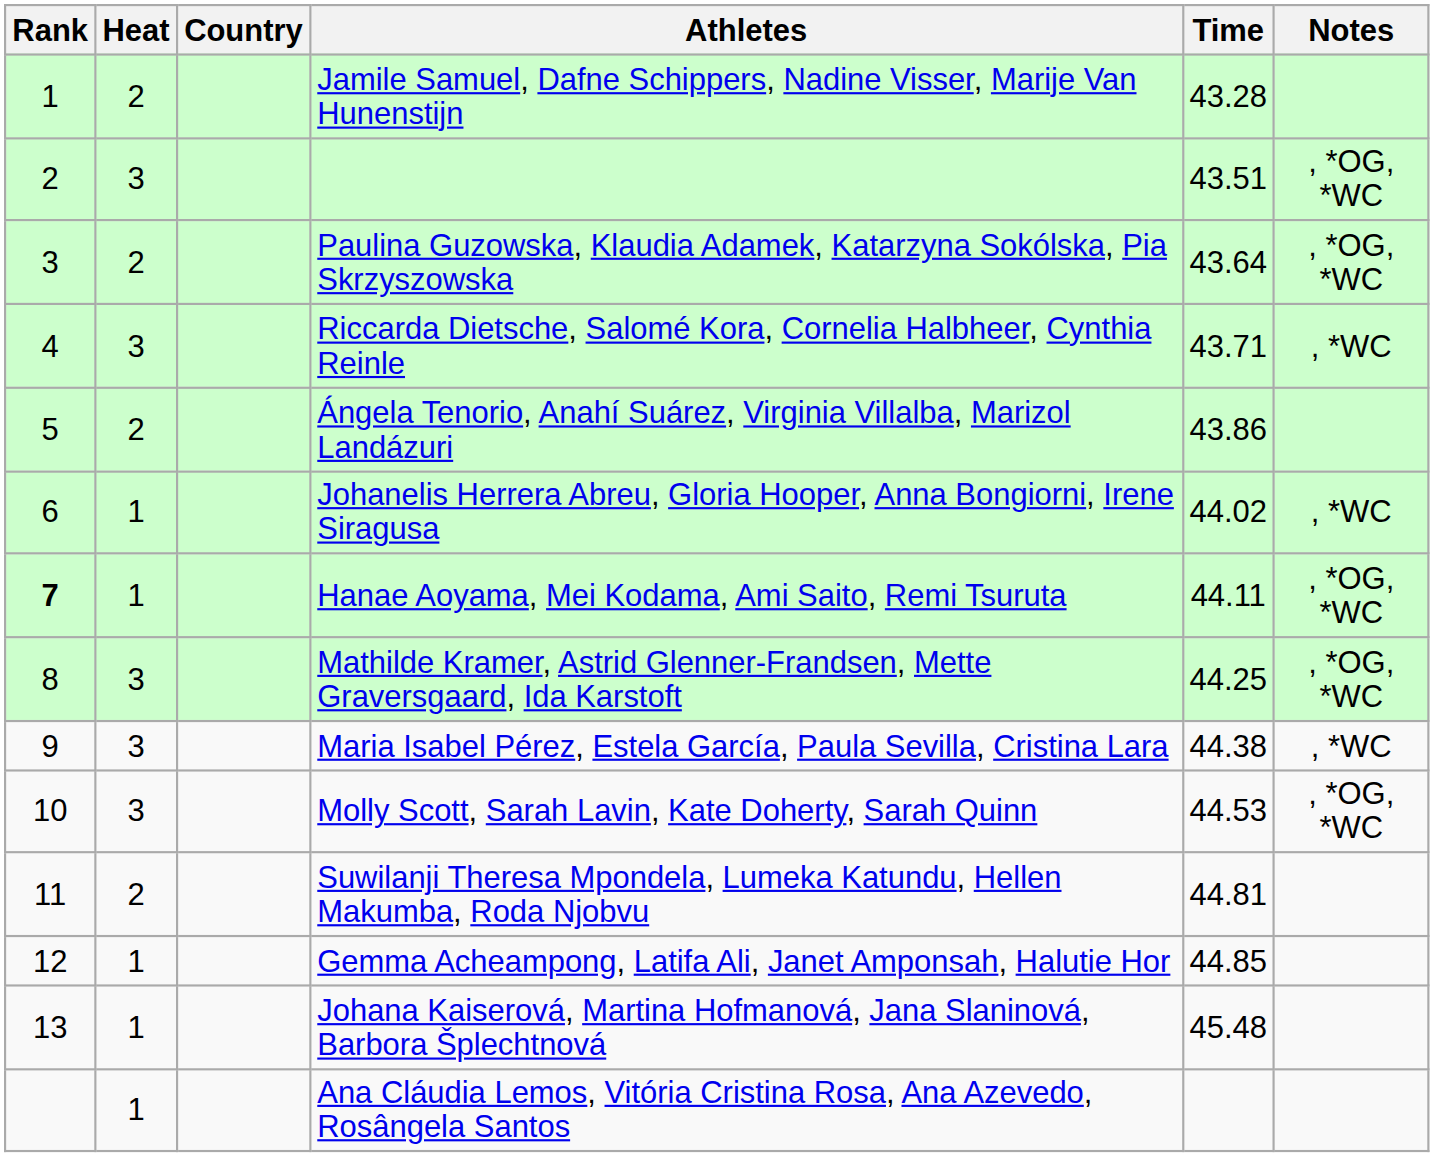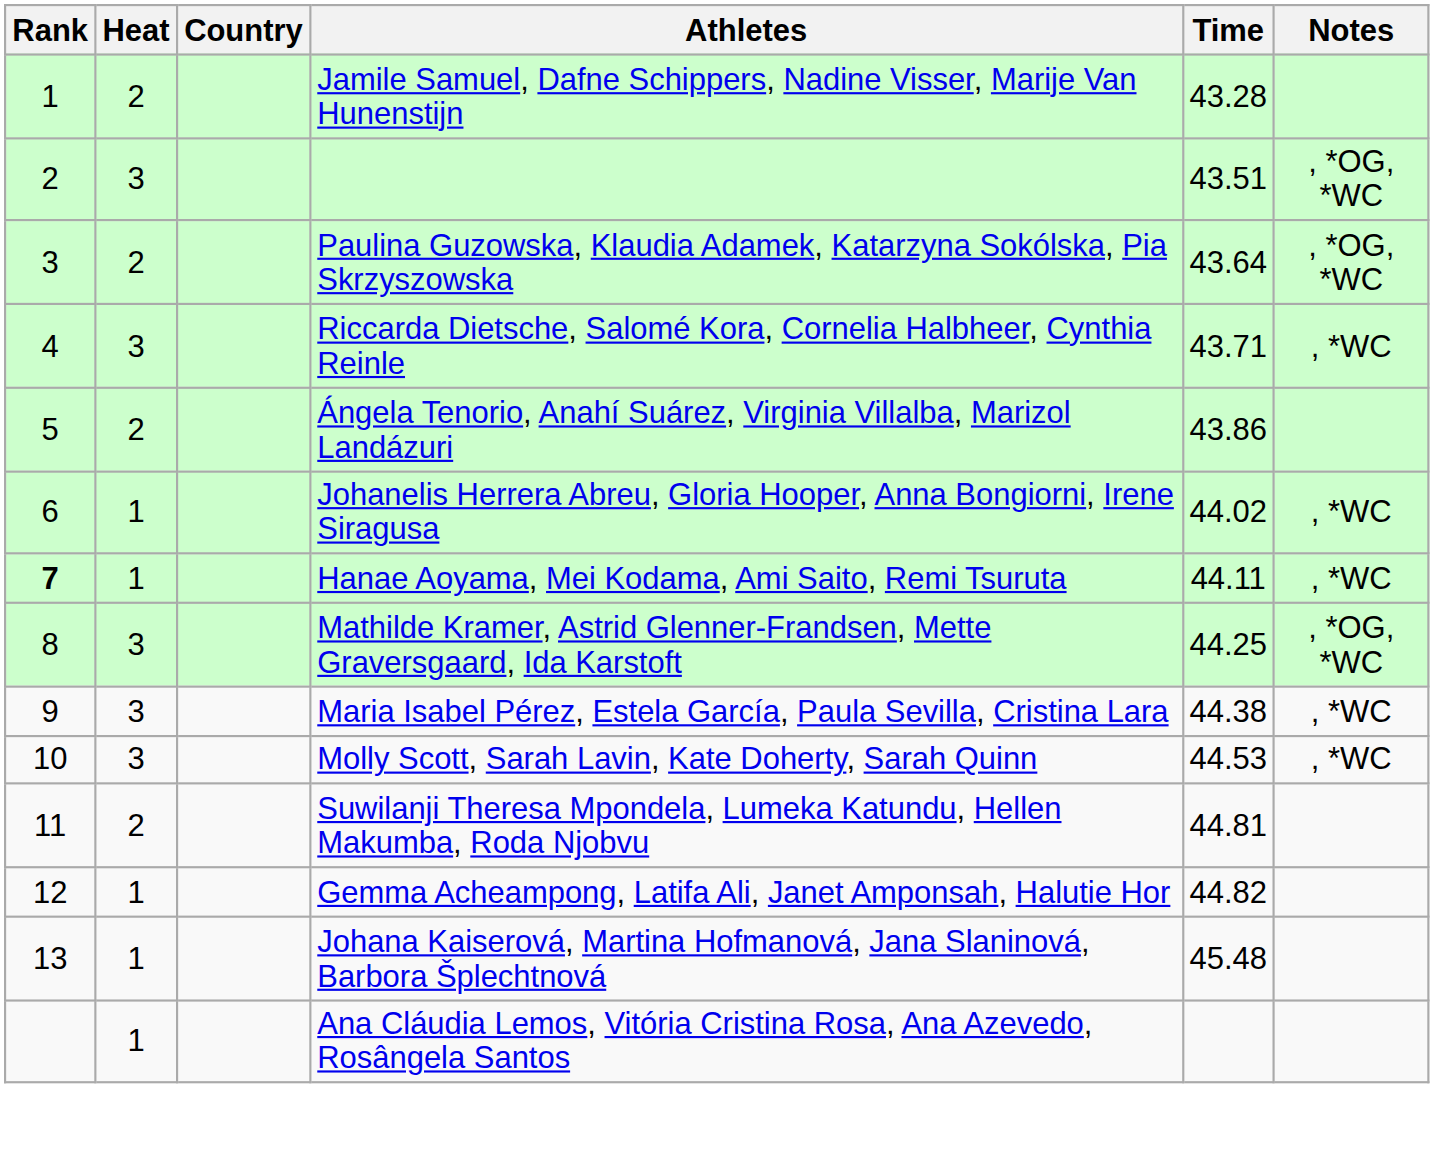Hanae Aoyama, Mei Kodama, Ami Saito, Remi Tsuruta | Notes: , *OG, *WC -> , *WC
Molly Scott, Sarah Lavin, Kate Doherty, Sarah Quinn | Notes: , *OG, *WC -> , *WC
Gemma Acheampong, Latifa Ali, Janet Amponsah, Halutie Hor | Time: 44.85 -> 44.82
